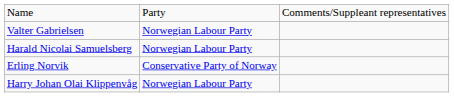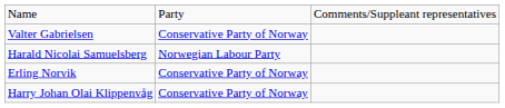Valter Gabrielsen | column 2: Norwegian Labour Party -> Conservative Party of Norway
Harry Johan Olai Klippenvåg | column 2: Norwegian Labour Party -> Conservative Party of Norway
